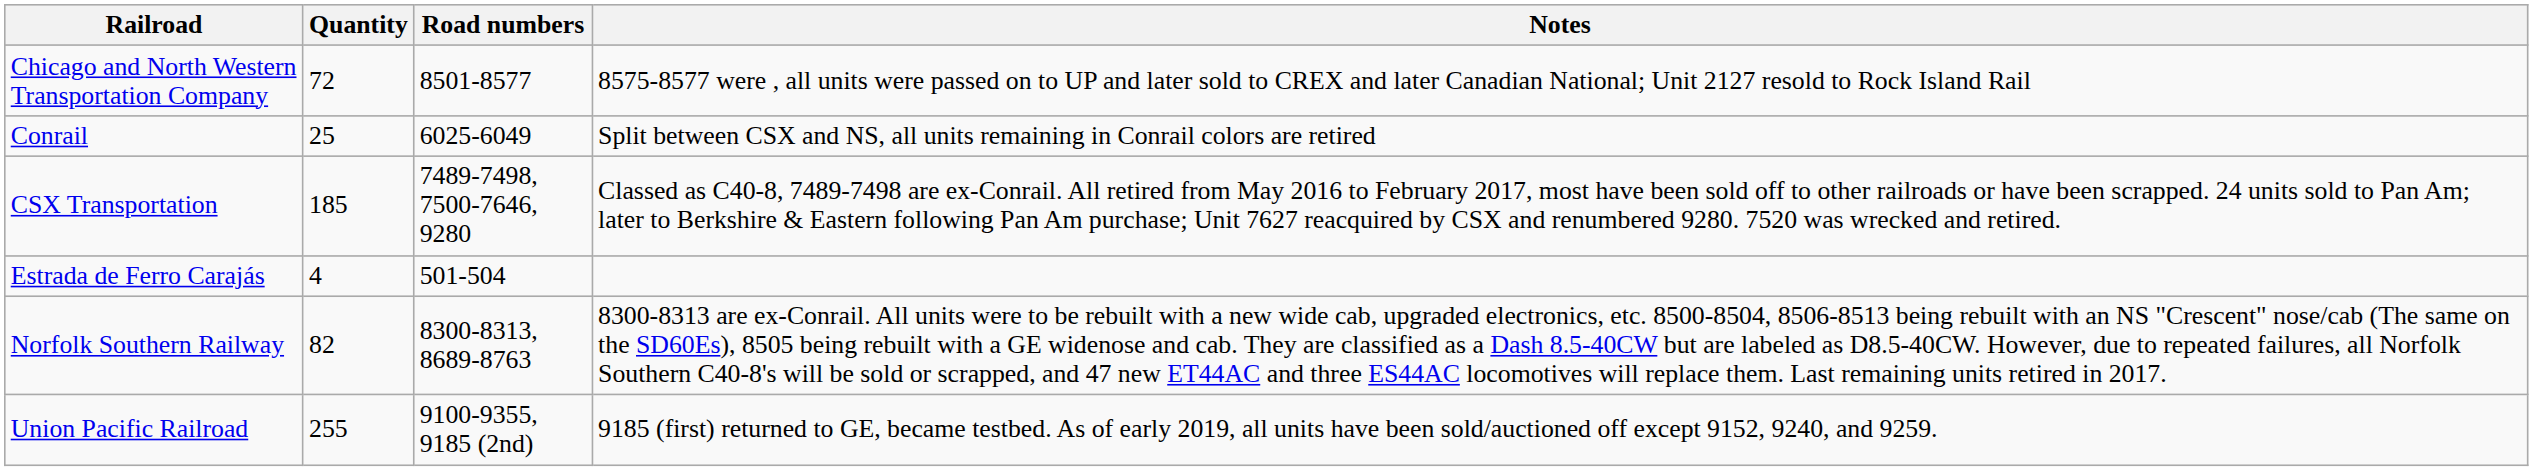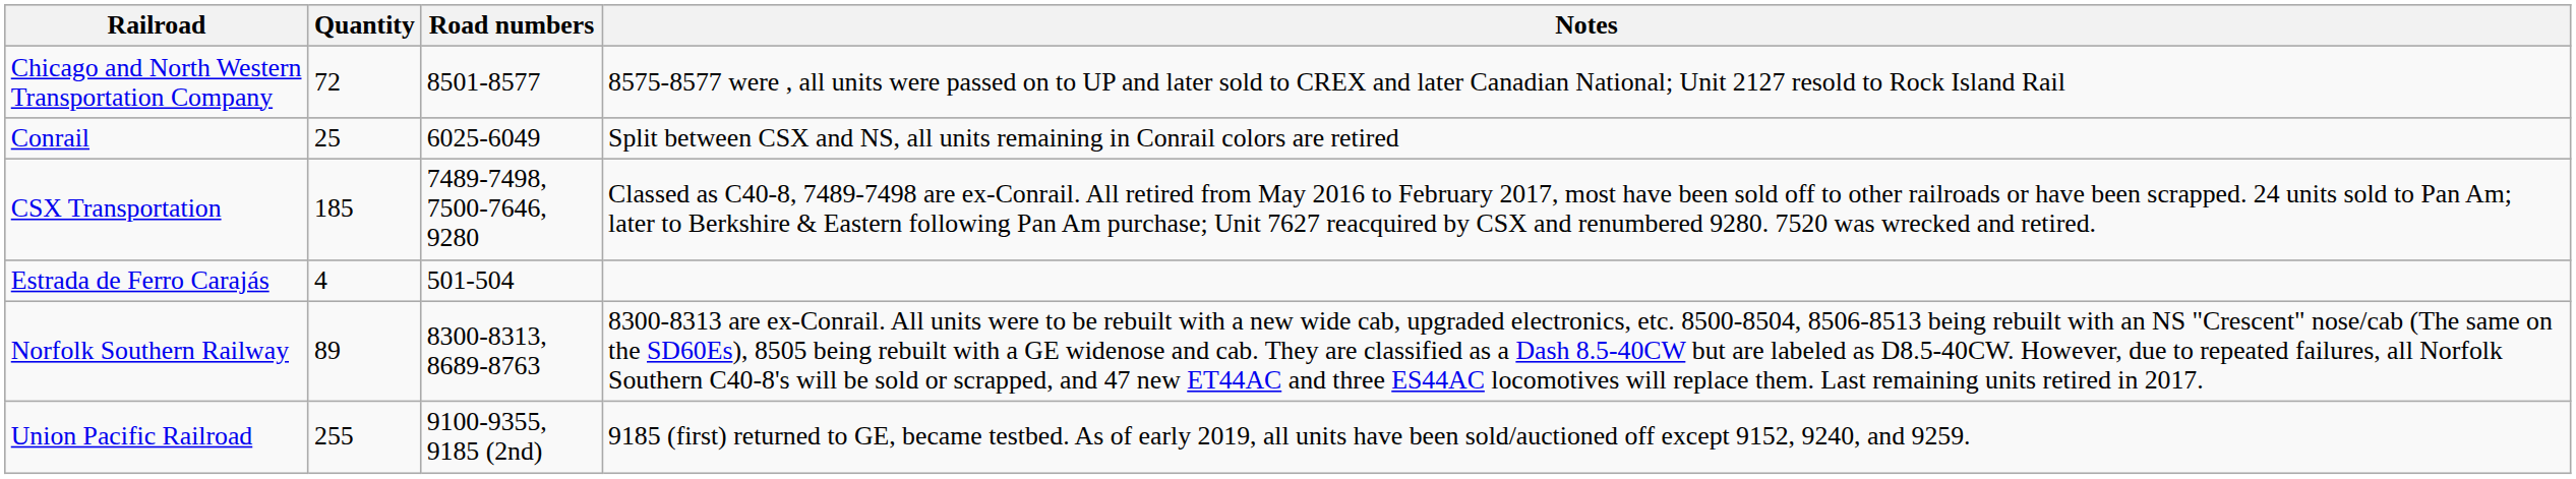Norfolk Southern Railway | Quantity: 82 -> 89
